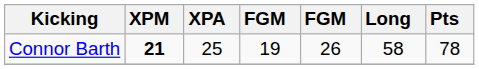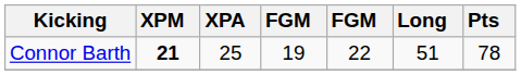Connor Barth | column 5: 26 -> 22
Connor Barth | Long: 58 -> 51
